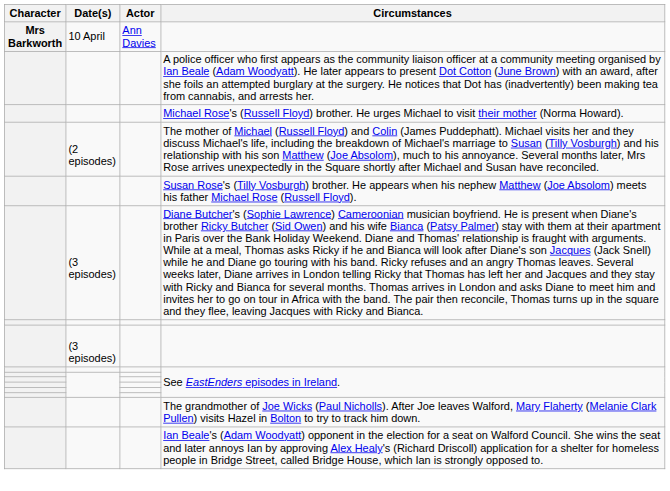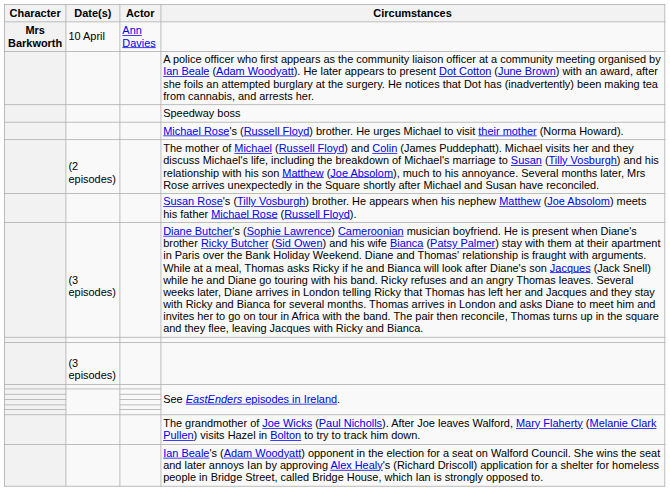+ row: Speedway boss
